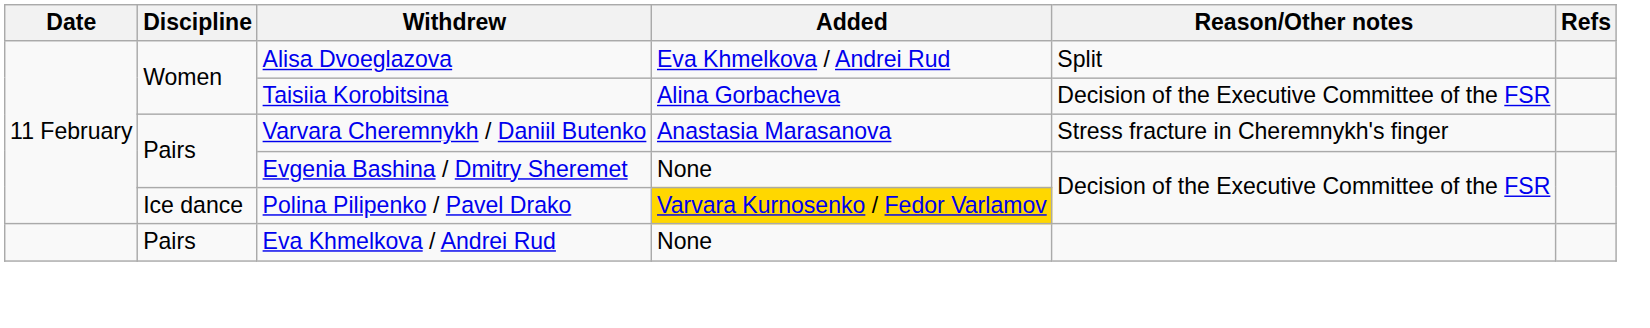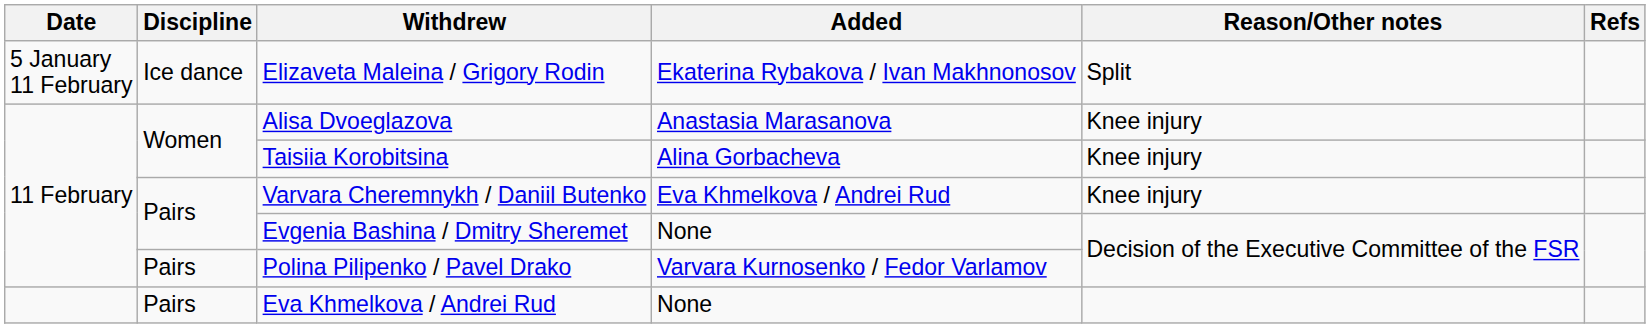+ row: 5 January 11 February | Ice dance | Elizaveta Maleina / Grigory Rodin | Ekaterina Rybakova / Ivan Makhnonosov | Split
Alisa Dvoeglazova | Added: Eva Khmelkova / Andrei Rud -> Anastasia Marasanova
Alisa Dvoeglazova | Reason/Other notes: Split -> Knee injury
Taisiia Korobitsina | Reason/Other notes: Decision of the Executive Committee of the FSR -> Knee injury
Varvara Cheremnykh / Daniil Butenko | Added: Anastasia Marasanova -> Eva Khmelkova / Andrei Rud
Varvara Cheremnykh / Daniil Butenko | Reason/Other notes: Stress fracture in Cheremnykh's finger -> Knee injury
Polina Pilipenko / Pavel Drako | Discipline: Ice dance -> Pairs
Polina Pilipenko / Pavel Drako | Added: gold background -> no background
